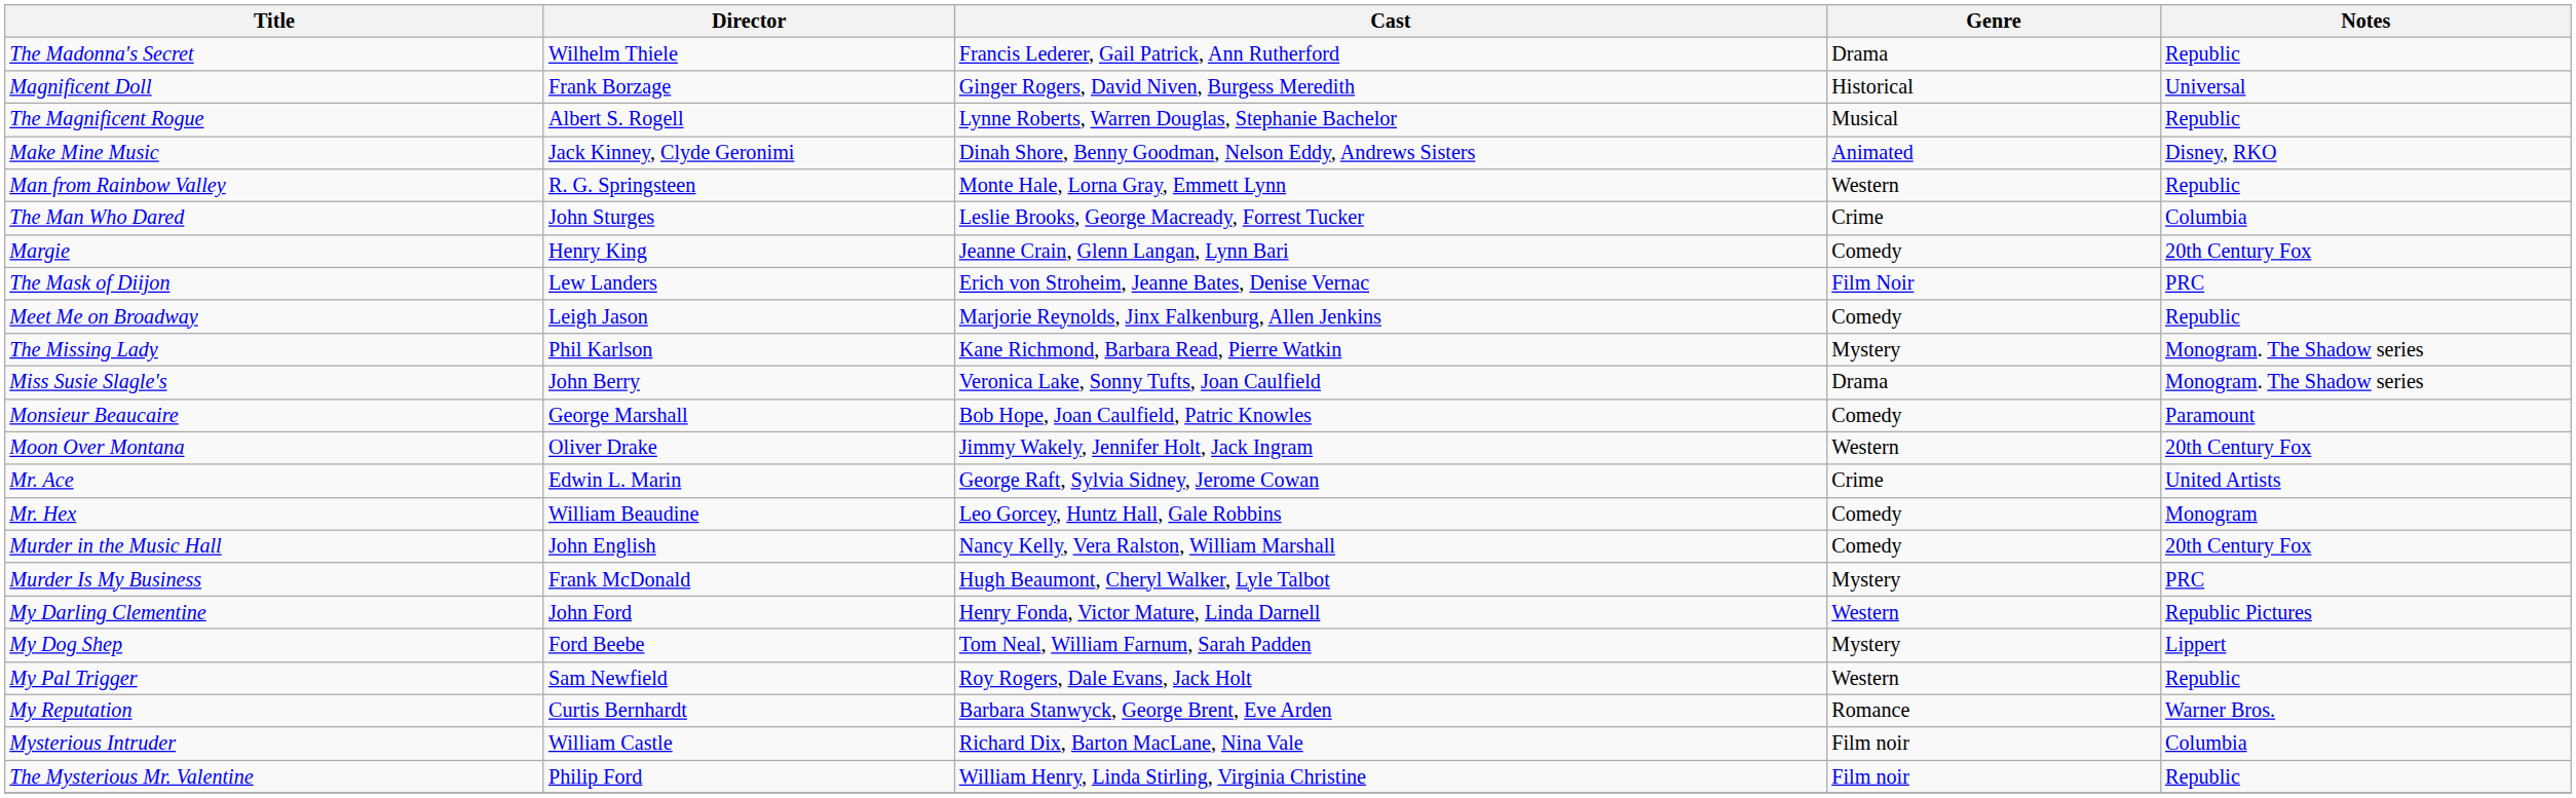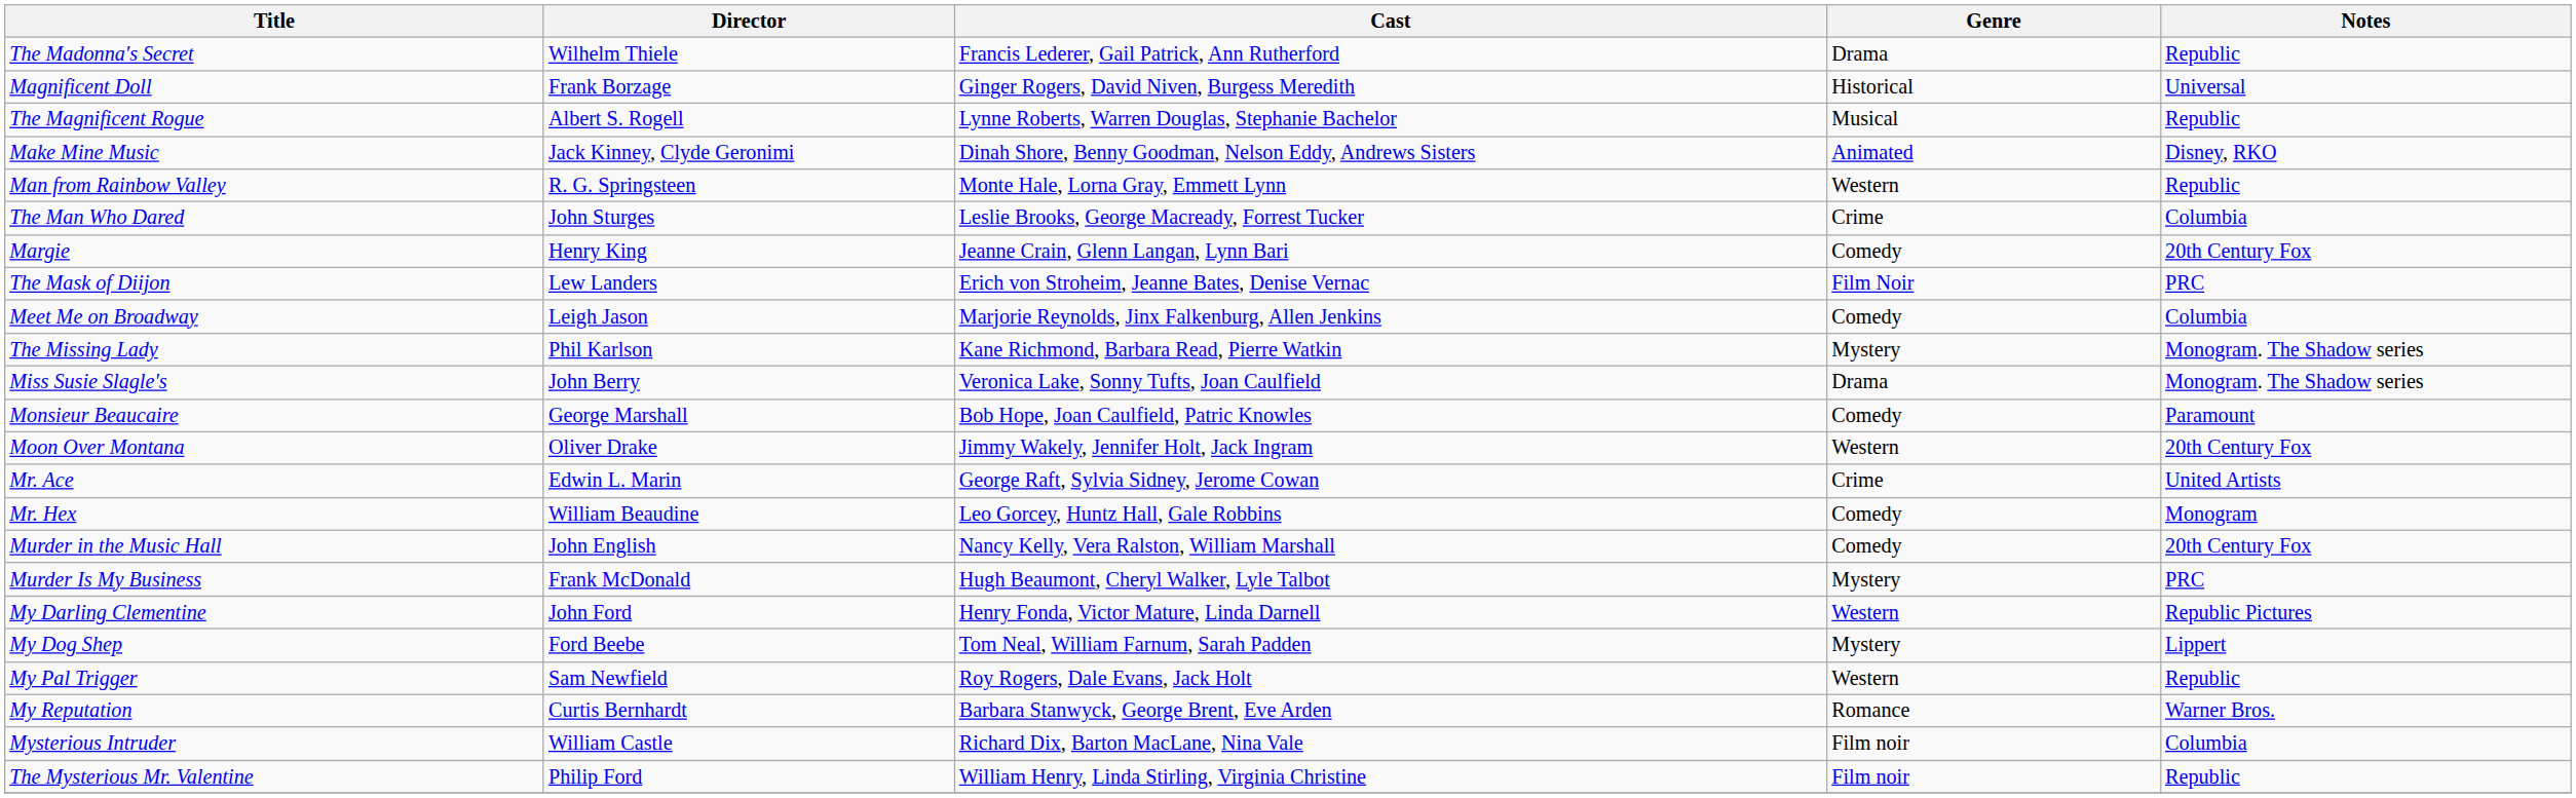Meet Me on Broadway | Notes: Republic -> Columbia
